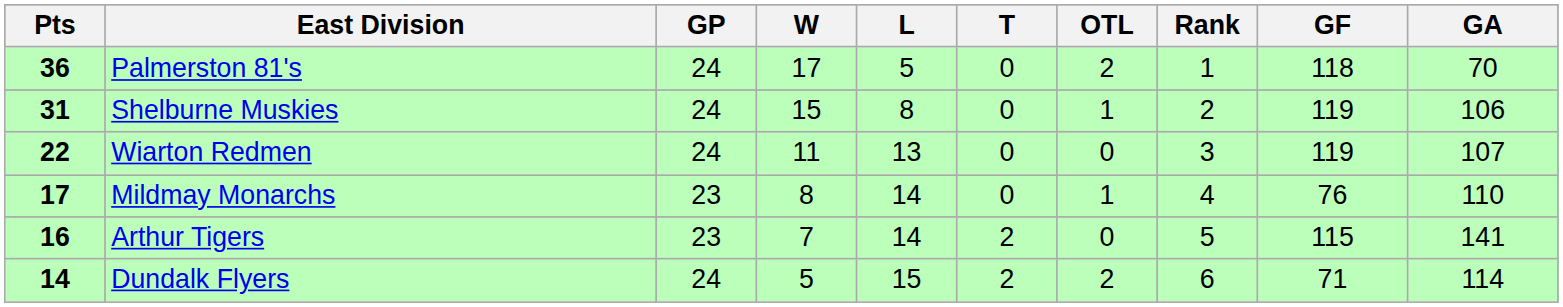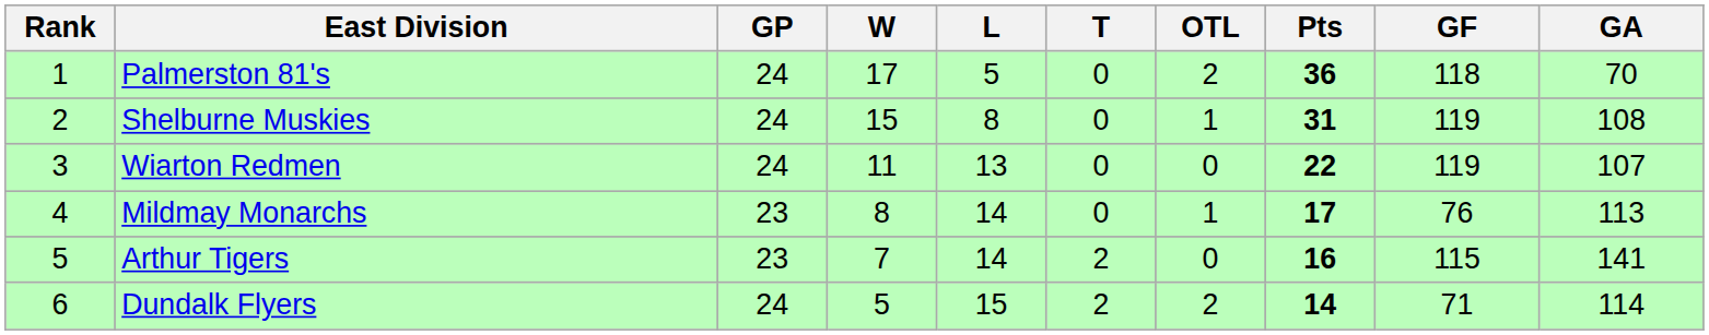columns swapped: Rank <-> Pts
Shelburne Muskies | GA: 106 -> 108
Mildmay Monarchs | GA: 110 -> 113
